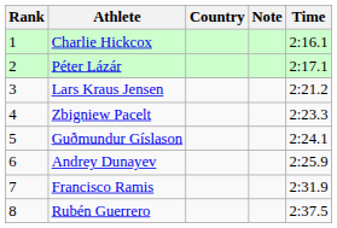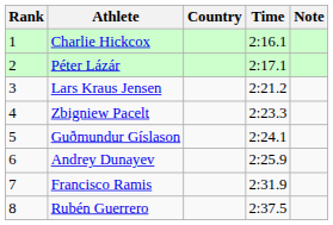columns swapped: Time <-> Note
